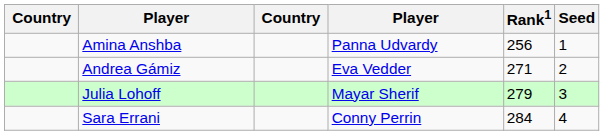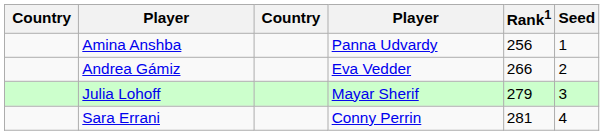Andrea Gámiz | Rank1: 271 -> 266
Sara Errani | Rank1: 284 -> 281
